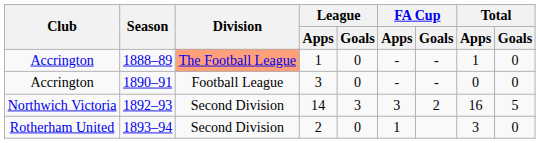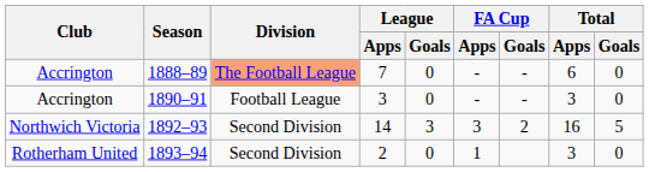1888–89 | League / Apps: 1 -> 7
1888–89 | Total / Apps: 1 -> 6
1890–91 | Total / Apps: 0 -> 3
